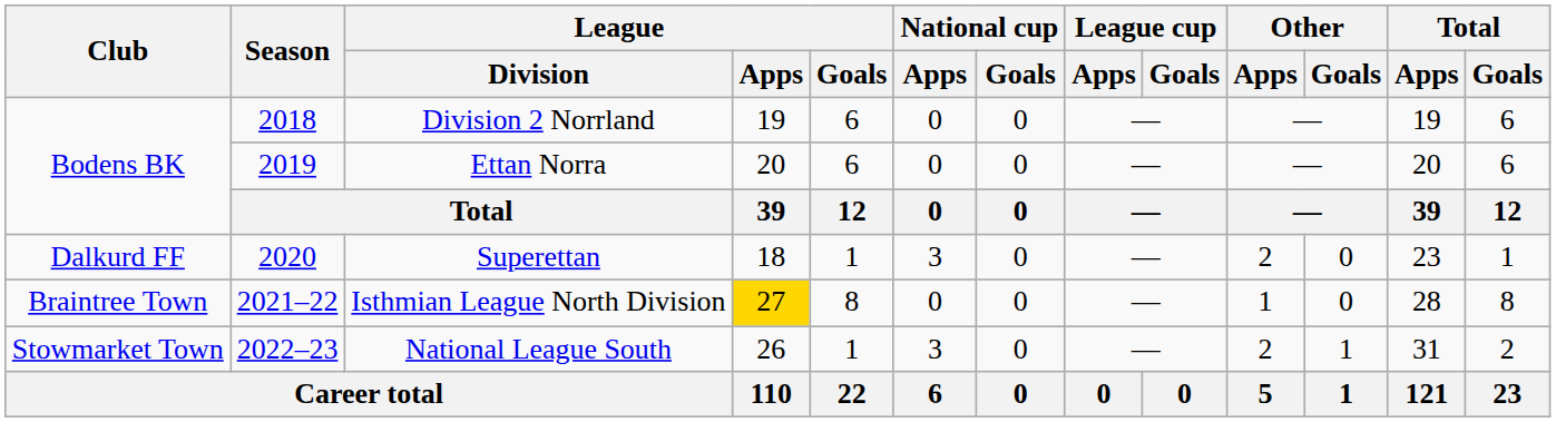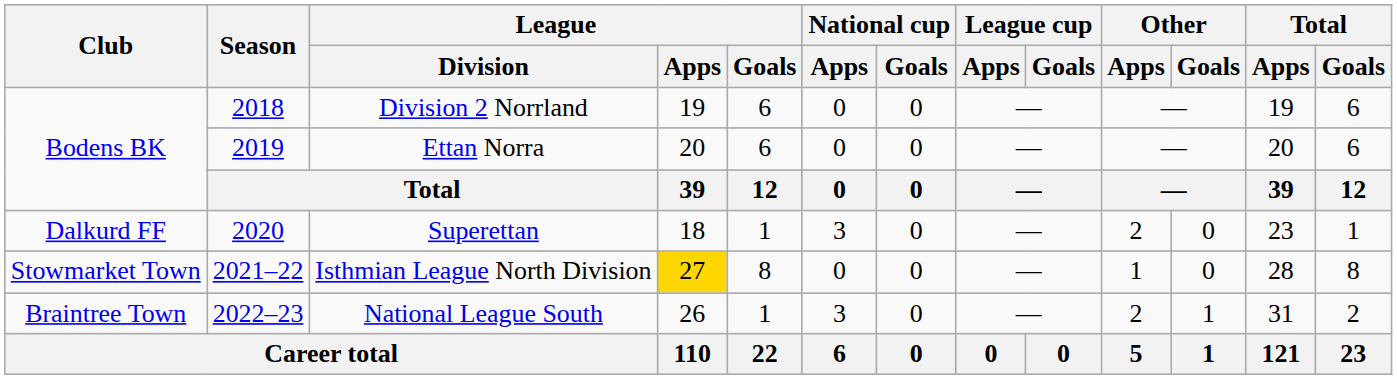Isthmian League North Division | Club: Braintree Town -> Stowmarket Town
National League South | Club: Stowmarket Town -> Braintree Town
